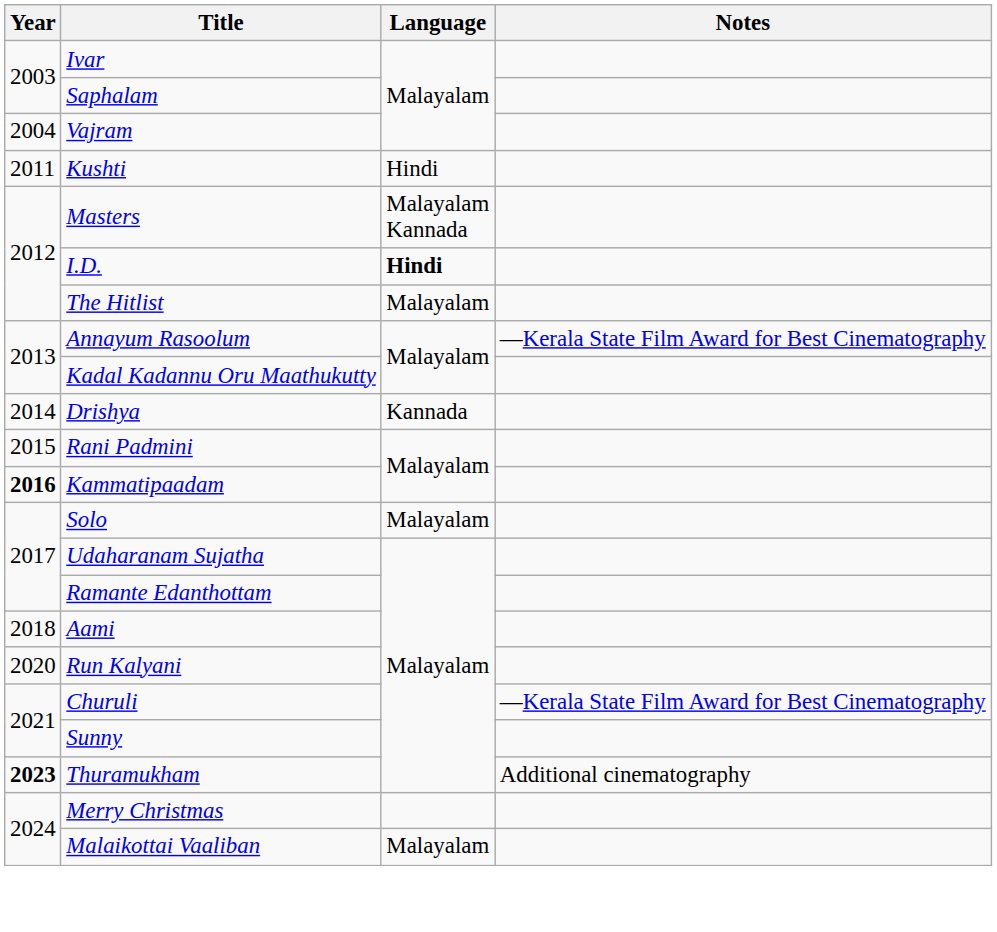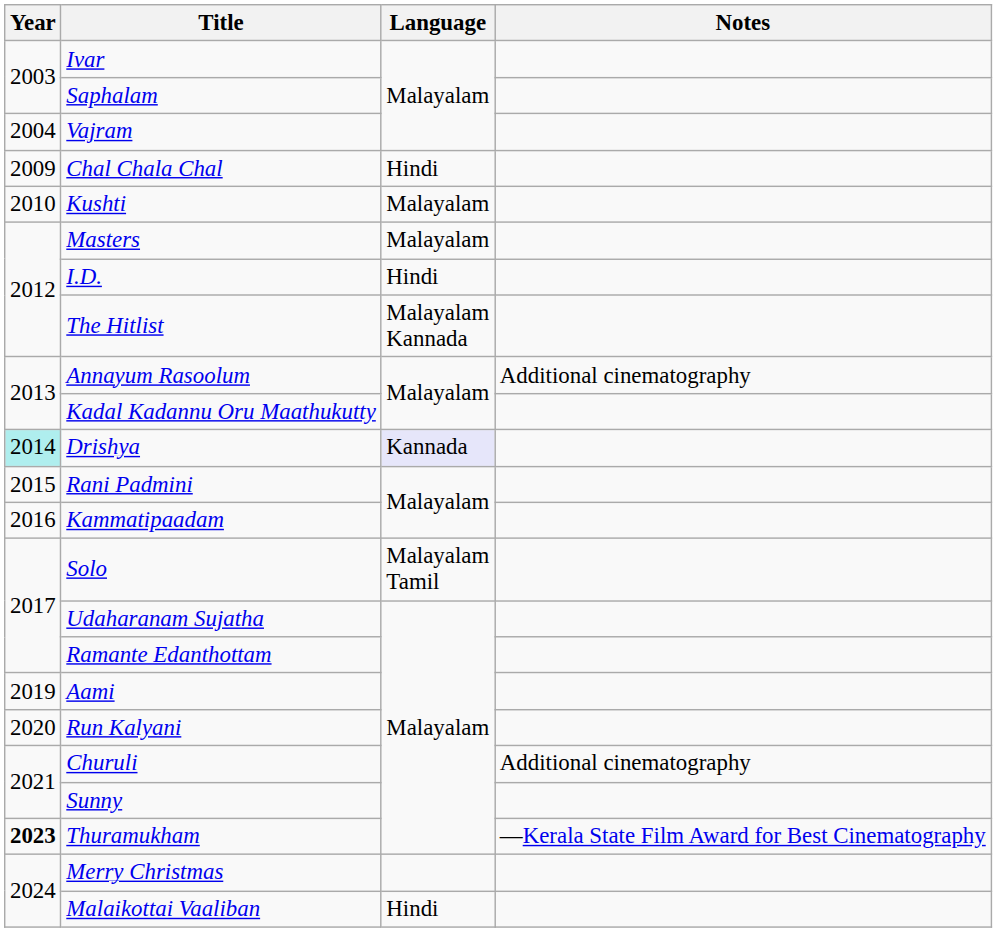+ row: 2009 | Chal Chala Chal | Hindi
Kushti | Year: 2011 -> 2010
Kushti | Language: Hindi -> Malayalam
Masters | Language: Malayalam Kannada -> Malayalam
I.D. | Language: bold -> normal
The Hitlist | Language: Malayalam -> Malayalam Kannada
Annayum Rasoolum | Notes: —Kerala State Film Award for Best Cinematography -> Additional cinematography
Drishya | Year: no background -> paleturquoise background
Drishya | Language: no background -> lavender background
Kammatipaadam | Year: bold -> normal
Solo | Language: Malayalam -> Malayalam Tamil
Aami | Year: 2018 -> 2019
Churuli | Notes: —Kerala State Film Award for Best Cinematography -> Additional cinematography
Thuramukham | Notes: Additional cinematography -> —Kerala State Film Award for Best Cinematography
Malaikottai Vaaliban | Language: Malayalam -> Hindi
